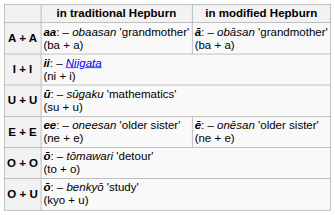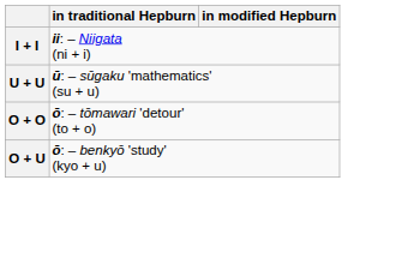- row: A + A | aa: – obaasan 'grandmother' (ba + a) | ā: – obāsan 'grandmother' (ba + a)
- row: E + E | ee: – oneesan 'older sister' (ne + e) | ē: – onēsan 'older sister' (ne + e)
